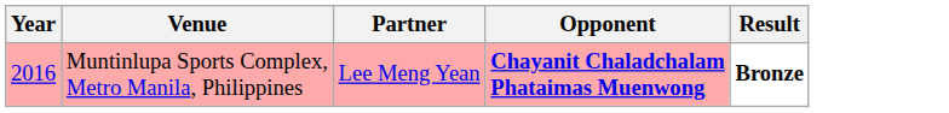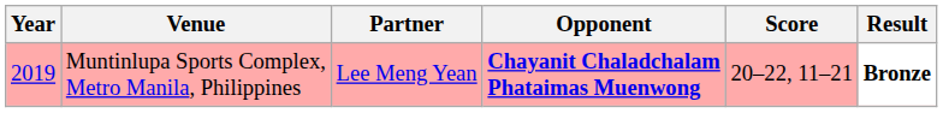+ column: Score | 20–22, 11–21
Muntinlupa Sports Complex, Metro Manila, Philippines | Year: 2016 -> 2019
